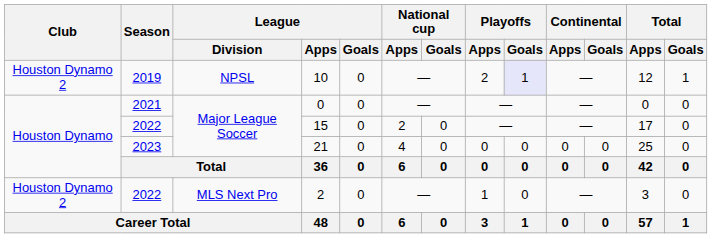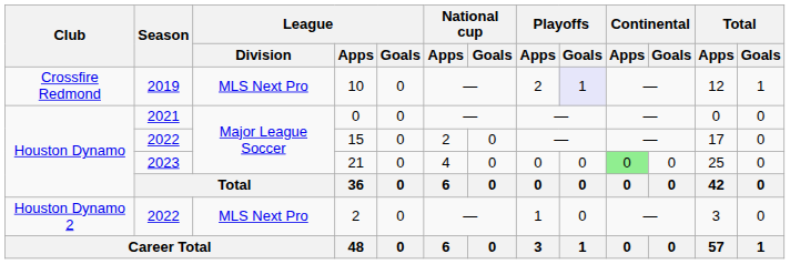10 | Club: Houston Dynamo 2 -> Crossfire Redmond
10 | League / Division: NPSL -> MLS Next Pro
21 | Continental / Apps: no background -> lightgreen background
